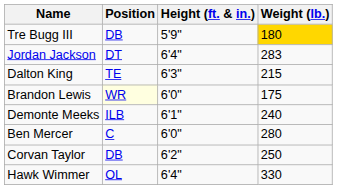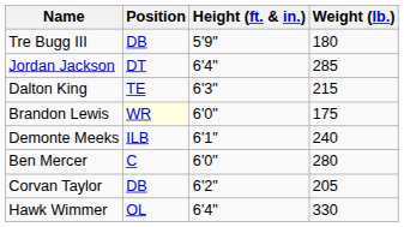Tre Bugg III | Weight (lb.): gold background -> no background
Jordan Jackson | Weight (lb.): 283 -> 285
Corvan Taylor | Weight (lb.): 250 -> 205
